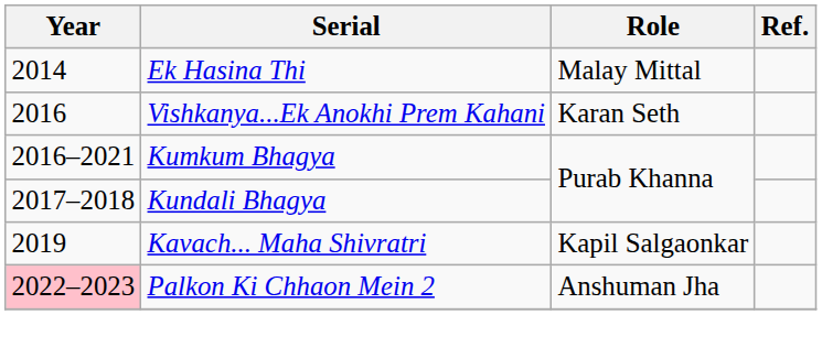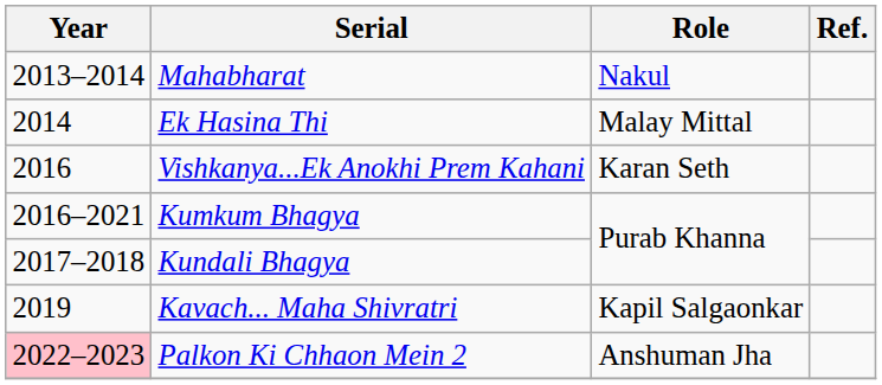+ row: 2013–2014 | Mahabharat | Nakul
